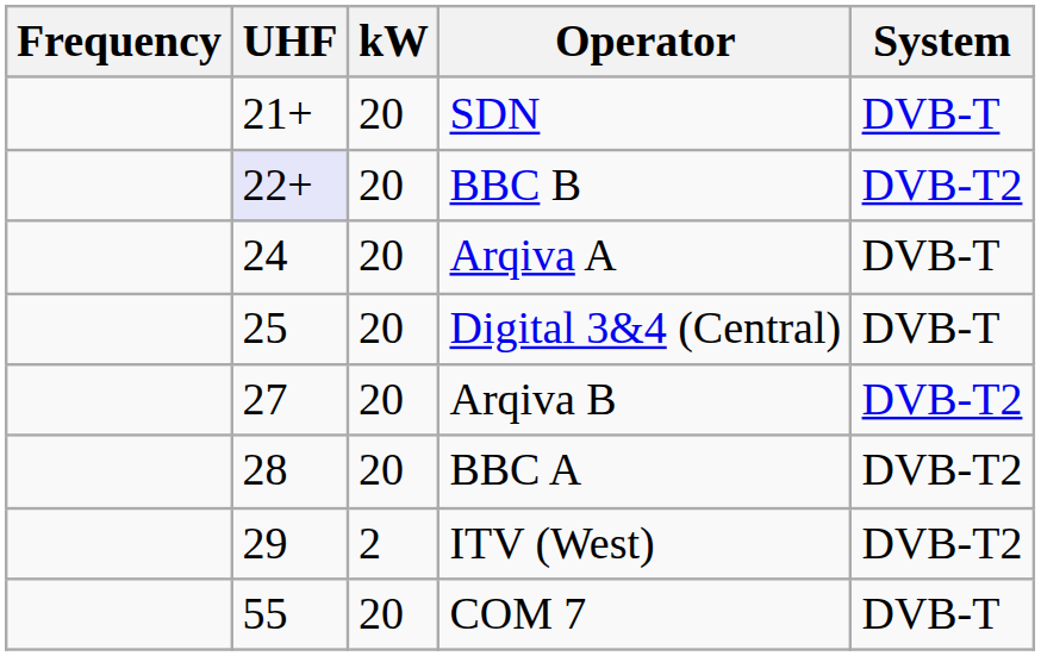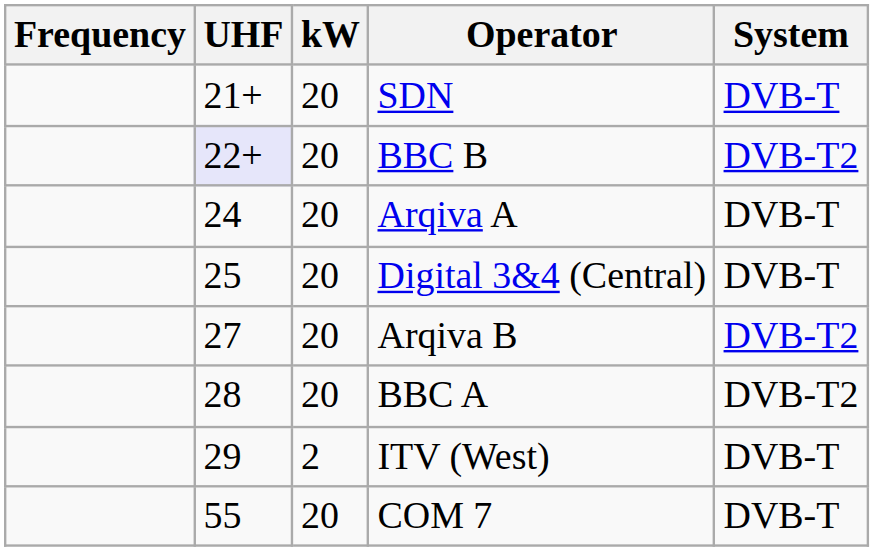ITV (West) | System: DVB-T2 -> DVB-T
